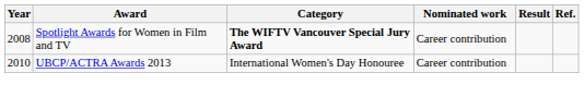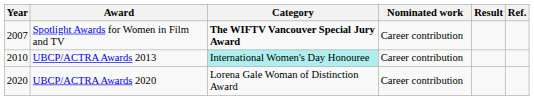Spotlight Awards for Women in Film and TV | Year: 2008 -> 2007
UBCP/ACTRA Awards 2013 | Category: no background -> paleturquoise background
+ row: 2020 | UBCP/ACTRA Awards 2020 | Lorena Gale Woman of Distinction Award | Career contribution
